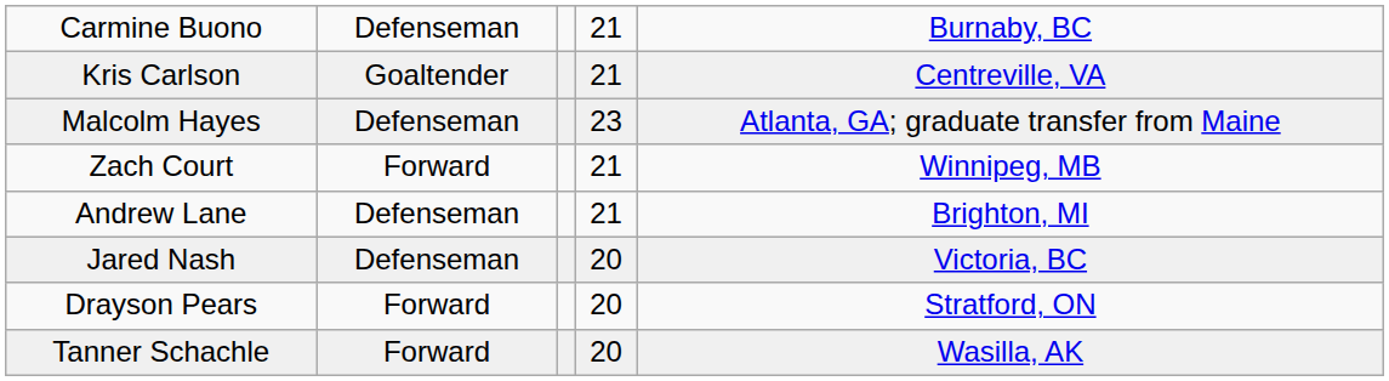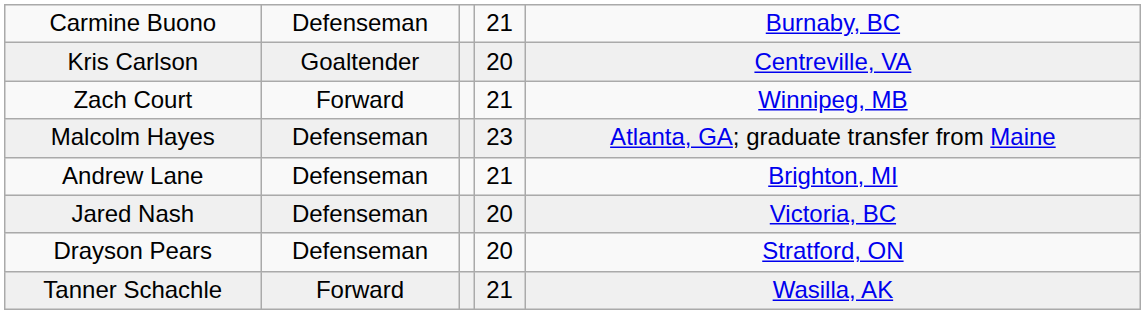Kris Carlson | column 4: 21 -> 20
rows swapped: Zach Court <-> Malcolm Hayes
Drayson Pears | column 2: Forward -> Defenseman
Tanner Schachle | column 4: 20 -> 21
